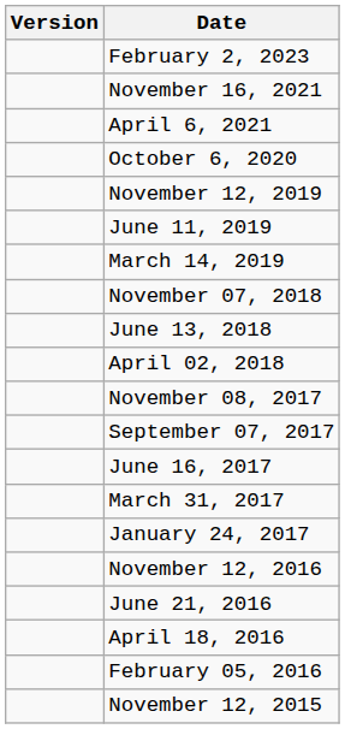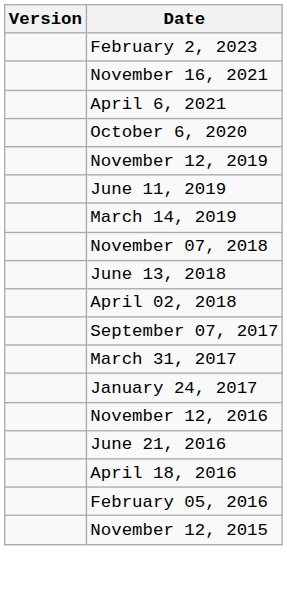- row: November 08, 2017
- row: June 16, 2017
